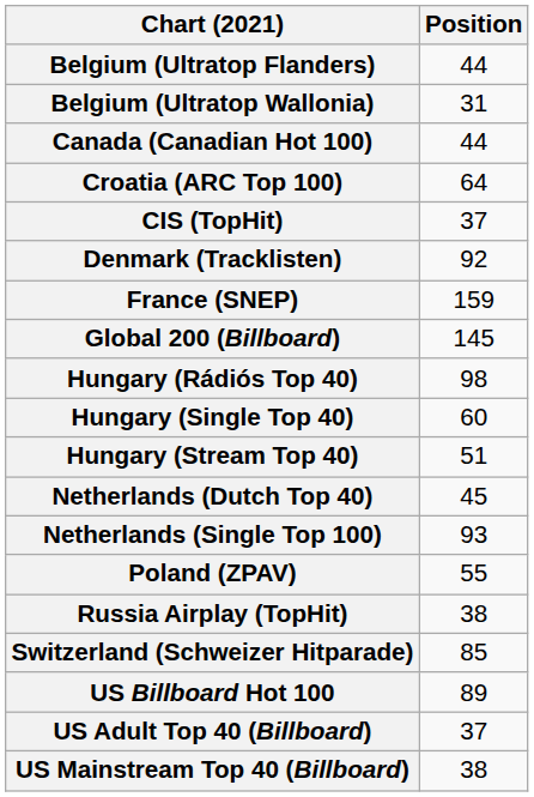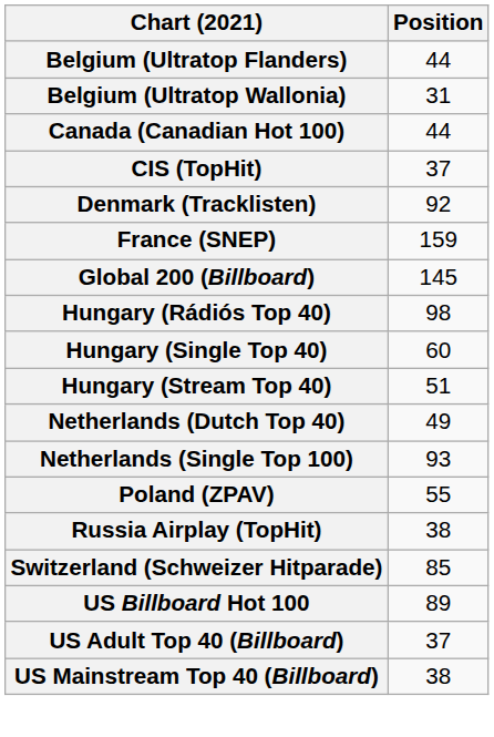- row: Croatia (ARC Top 100) | 64
Netherlands (Dutch Top 40) | Position: 45 -> 49
